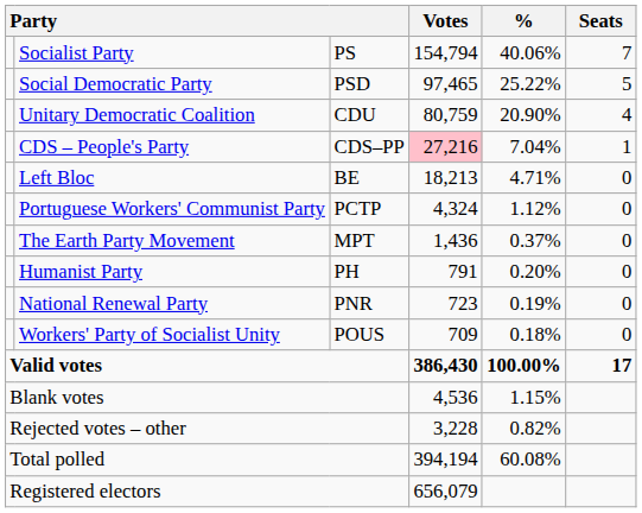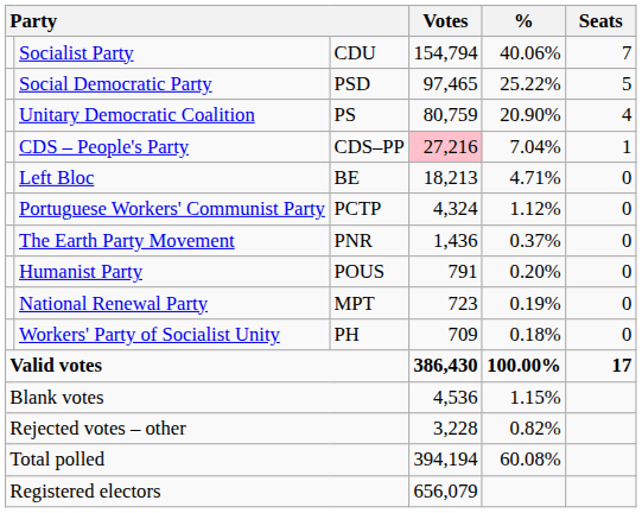Socialist Party | column 3: PS -> CDU
Unitary Democratic Coalition | column 3: CDU -> PS
The Earth Party Movement | column 3: MPT -> PNR
Humanist Party | column 3: PH -> POUS
National Renewal Party | column 3: PNR -> MPT
Workers' Party of Socialist Unity | column 3: POUS -> PH
